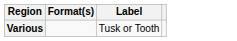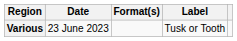+ column: Date | 23 June 2023
